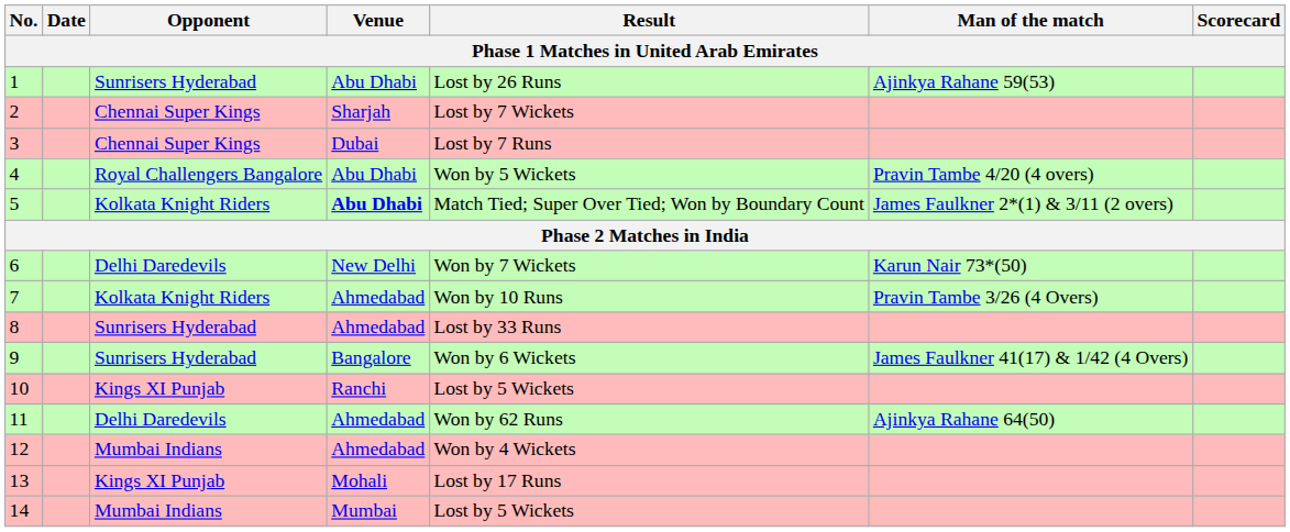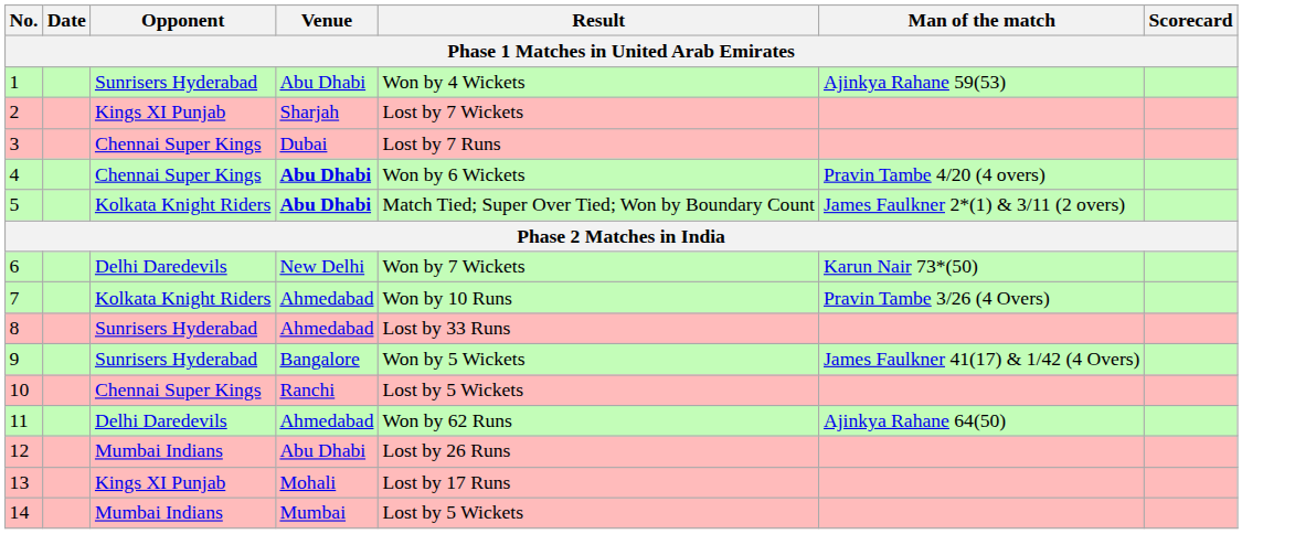1 | Result: Lost by 26 Runs -> Won by 4 Wickets
2 | Opponent: Chennai Super Kings -> Kings XI Punjab
4 | Opponent: Royal Challengers Bangalore -> Chennai Super Kings
4 | Venue: normal -> bold
4 | Result: Won by 5 Wickets -> Won by 6 Wickets
9 | Result: Won by 6 Wickets -> Won by 5 Wickets
10 | Opponent: Kings XI Punjab -> Chennai Super Kings
12 | Venue: Ahmedabad -> Abu Dhabi
12 | Result: Won by 4 Wickets -> Lost by 26 Runs
